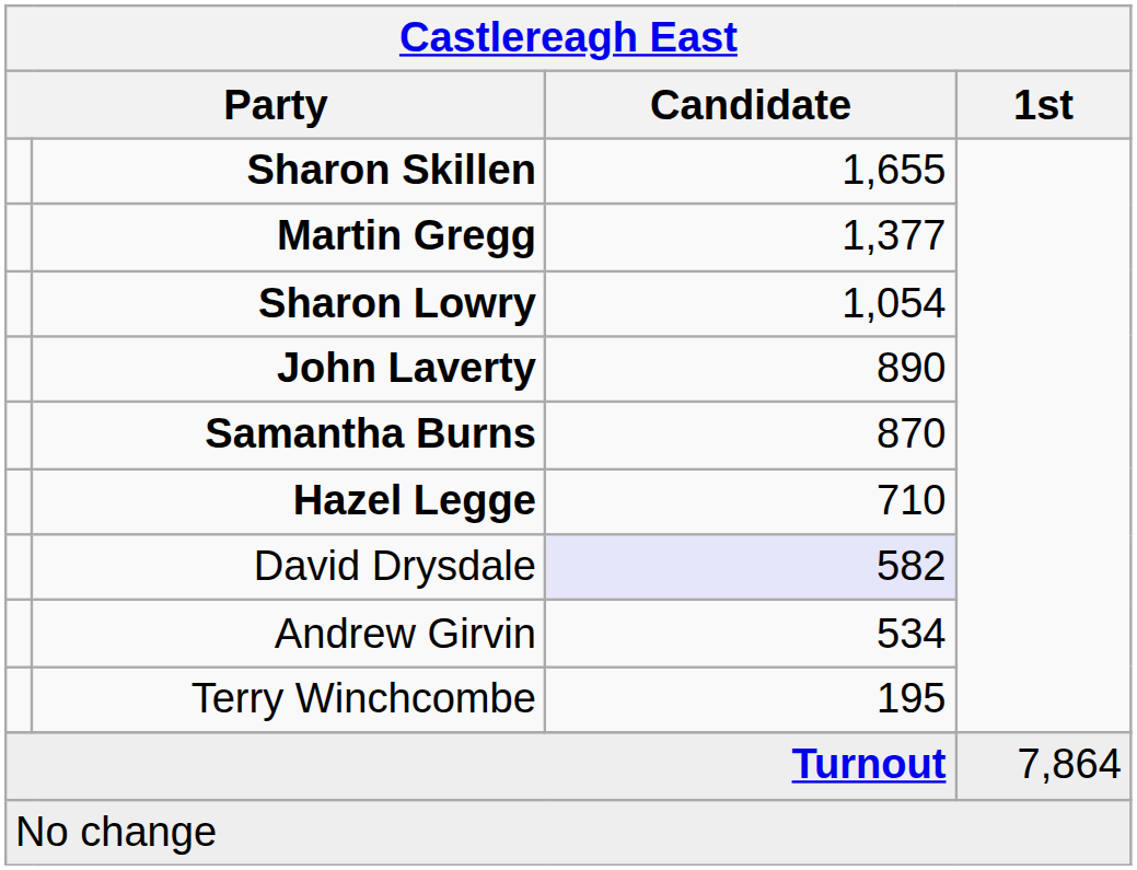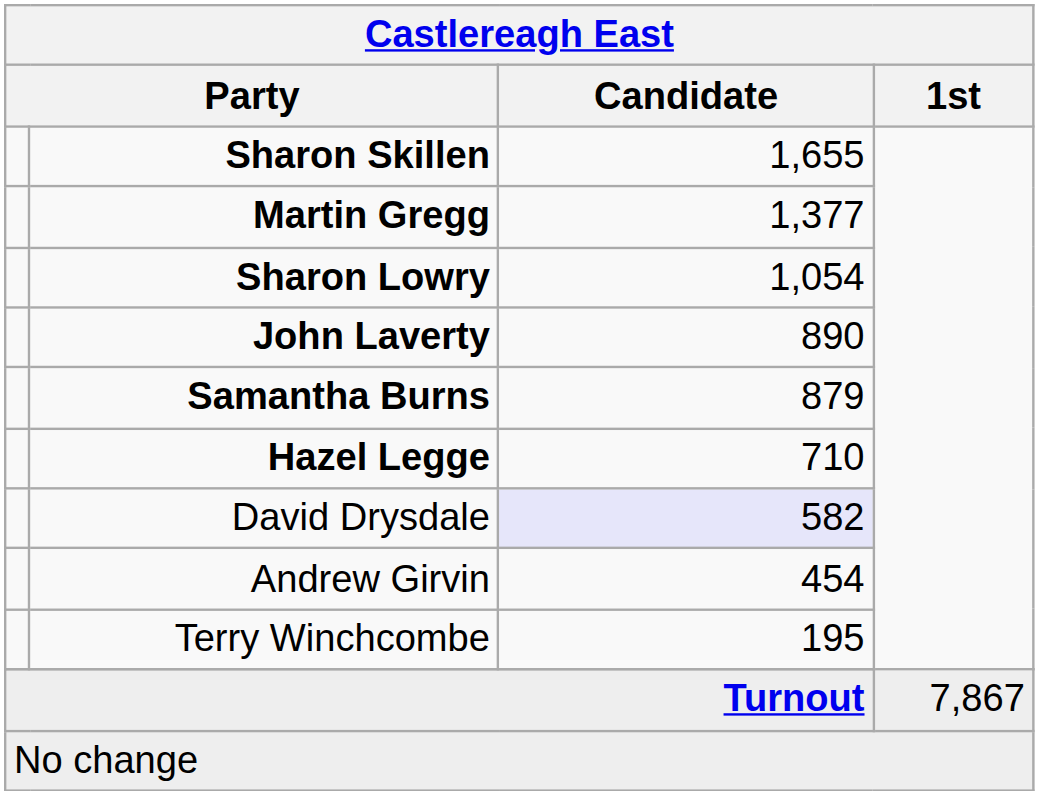Samantha Burns | Candidate: 870 -> 879
Andrew Girvin | Candidate: 534 -> 454
Turnout | 1st: 7,864 -> 7,867
